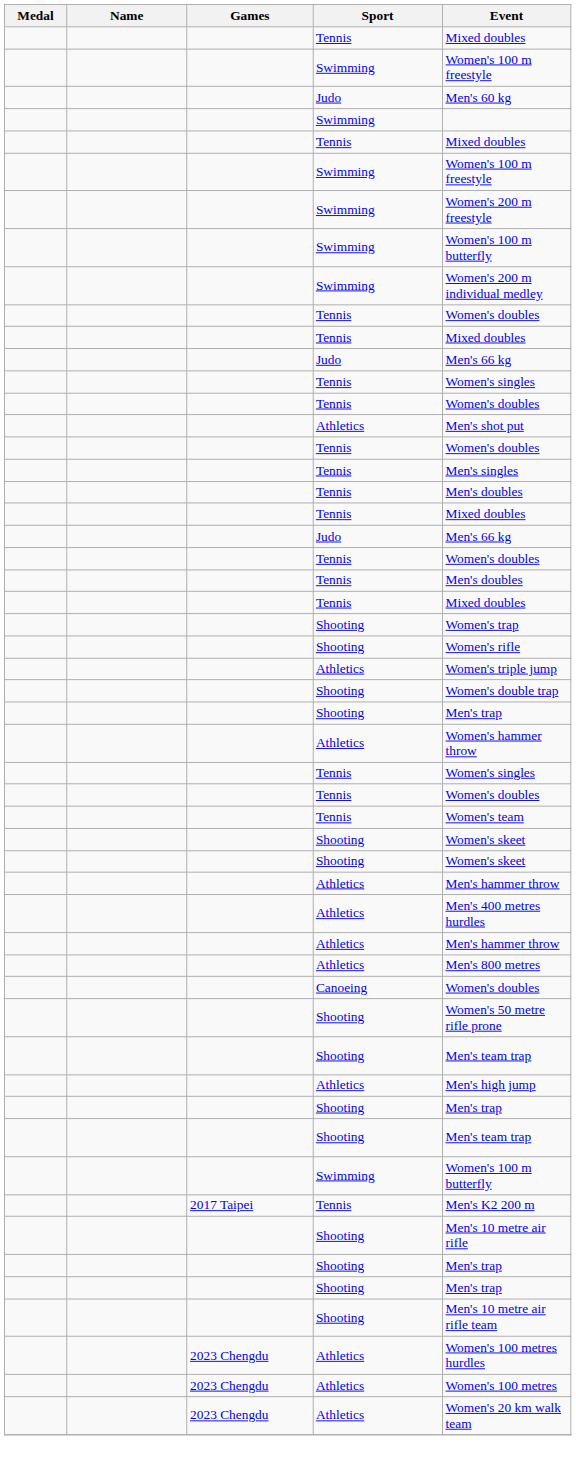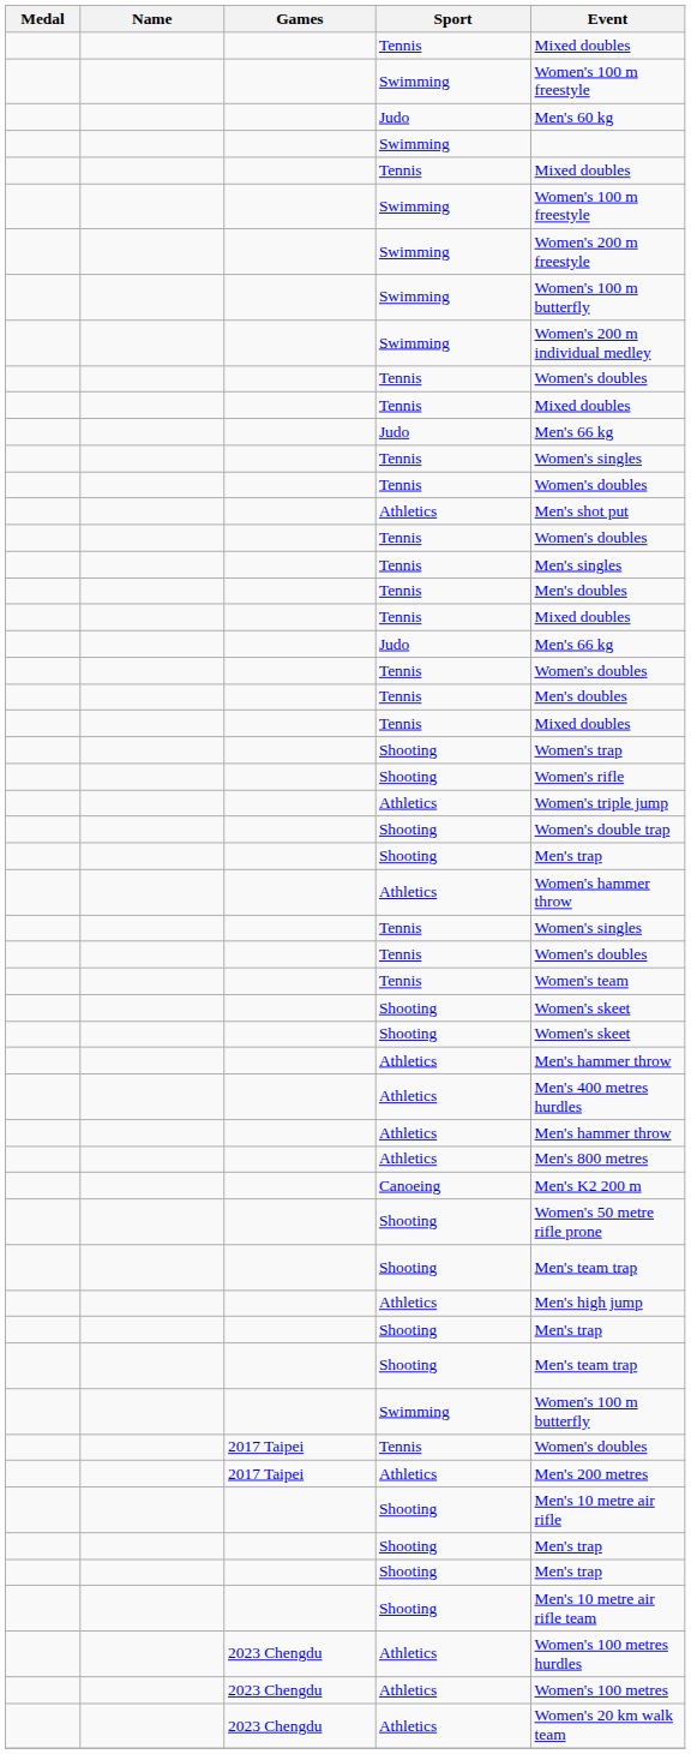Canoeing | Event: Women's doubles -> Men's K2 200 m
2017 Taipei / Tennis | Event: Men's K2 200 m -> Women's doubles
+ row: 2017 Taipei | Athletics | Men's 200 metres
